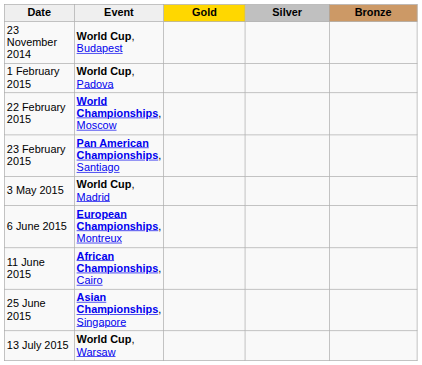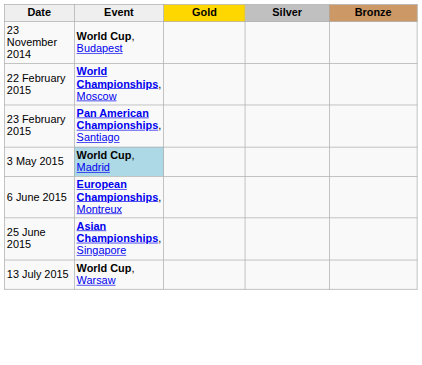- row: 1 February 2015 | World Cup, Padova
3 May 2015 | Event: no background -> lightblue background
- row: 11 June 2015 | African Championships, Cairo
